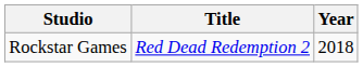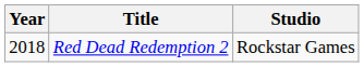columns swapped: Year <-> Studio
